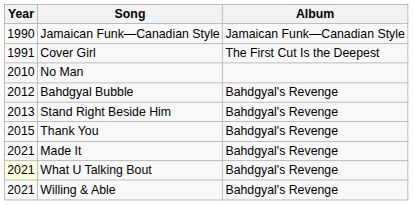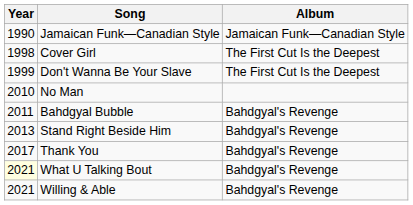Cover Girl | Year: 1991 -> 1998
+ row: 1999 | Don't Wanna Be Your Slave | The First Cut Is the Deepest
Bahdgyal Bubble | Year: 2012 -> 2011
Thank You | Year: 2015 -> 2017
- row: 2021 | Made It | Bahdgyal's Revenge
